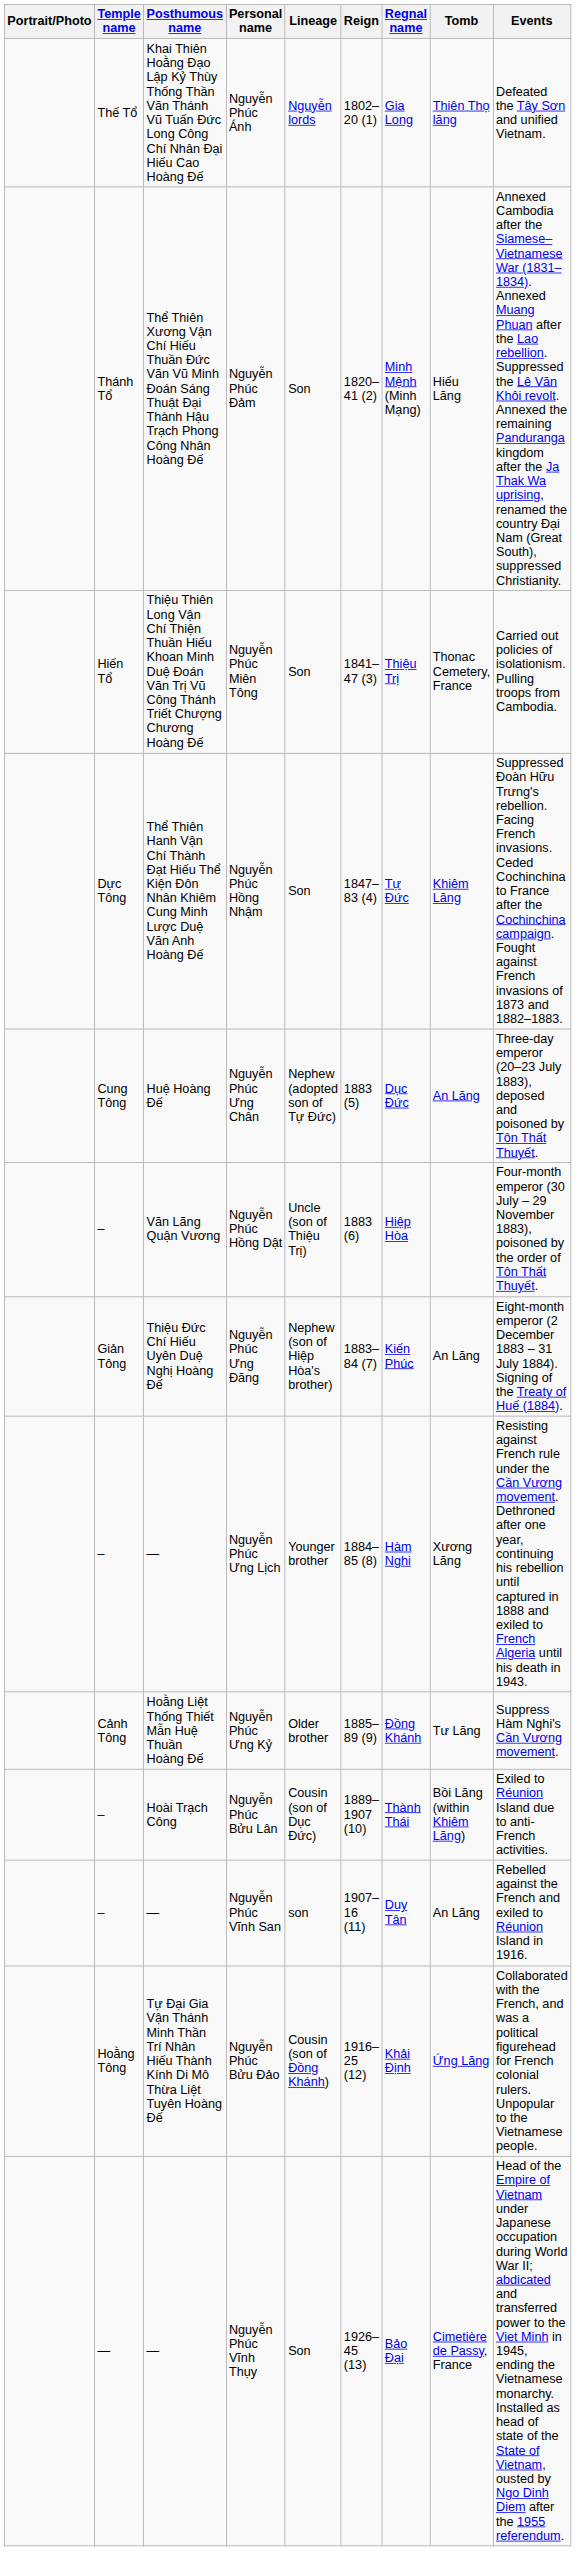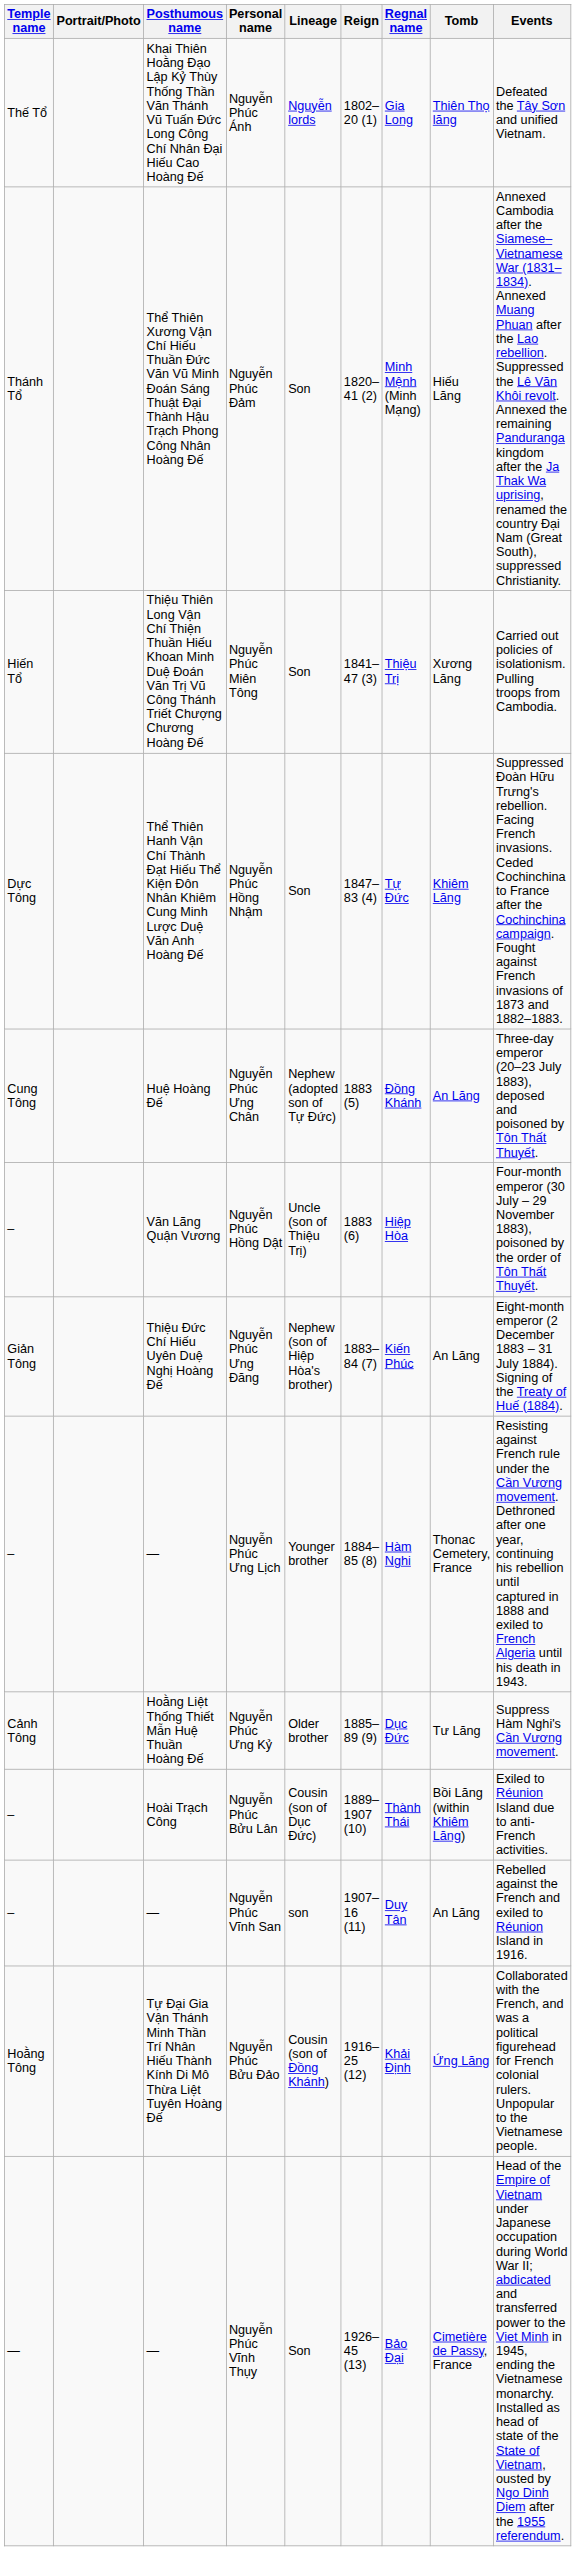columns swapped: Portrait/Photo <-> Temple name
Nguyễn Phúc Miên Tông | Tomb: Thonac Cemetery, France -> Xương Lăng
Nguyễn Phúc Ưng Chân | Regnal name: Dục Đức -> Đồng Khánh
Nguyễn Phúc Ưng Lịch | Tomb: Xương Lăng -> Thonac Cemetery, France
Nguyễn Phúc Ưng Kỷ | Regnal name: Đồng Khánh -> Dục Đức
